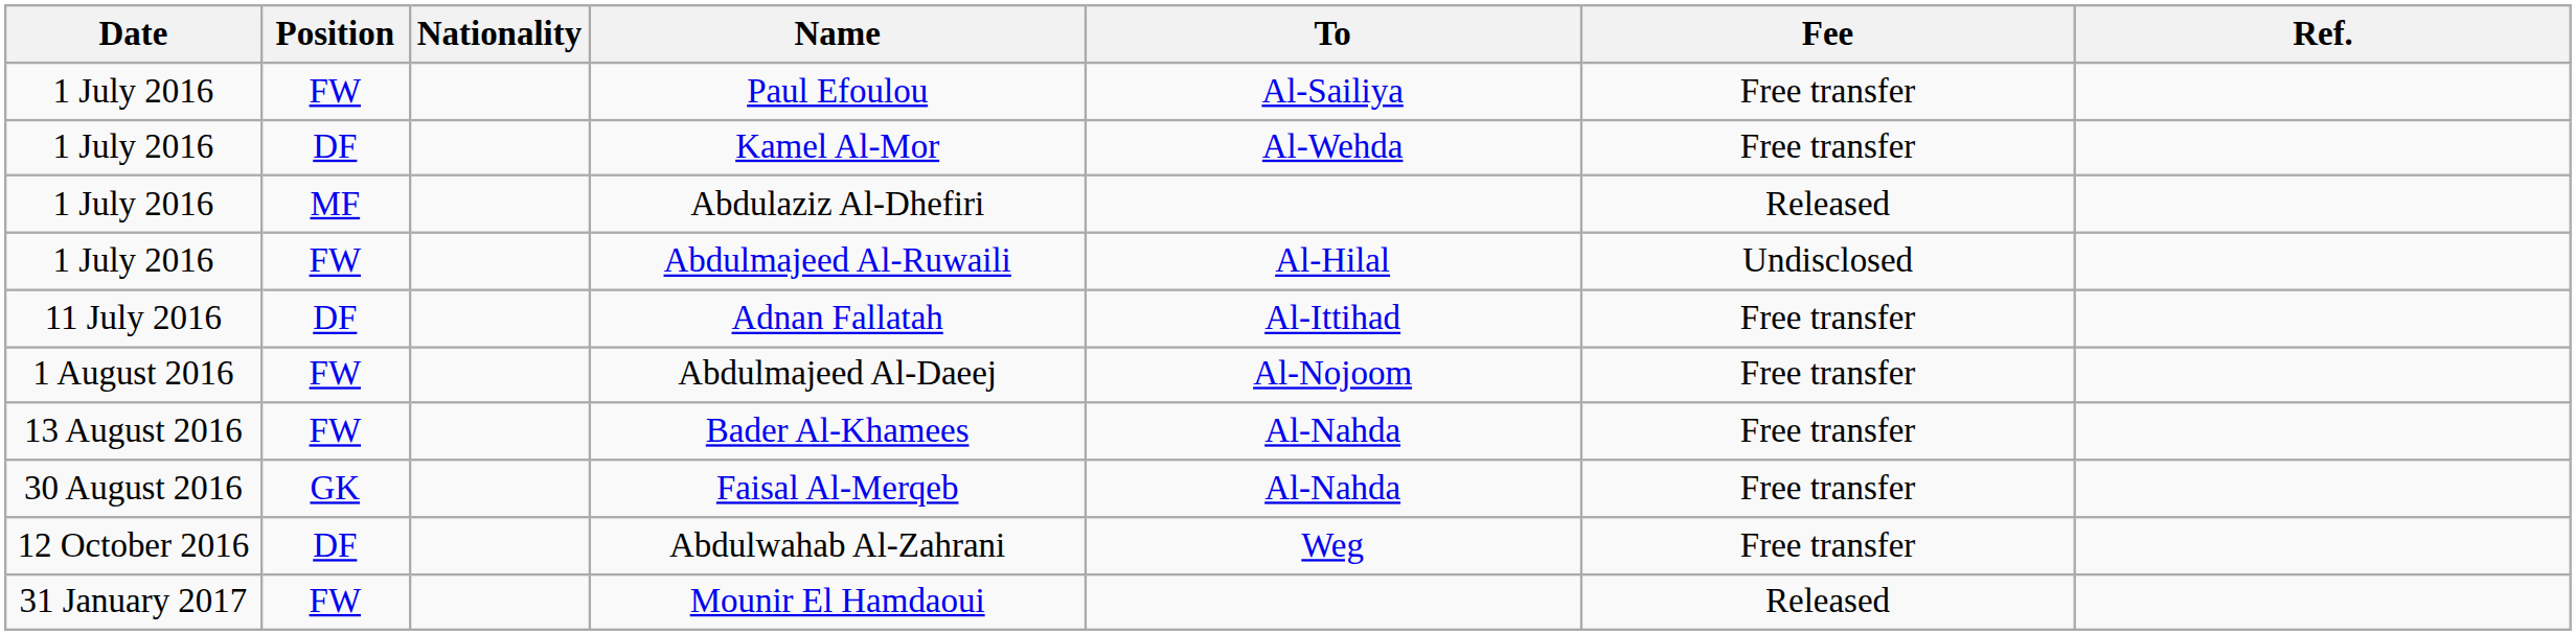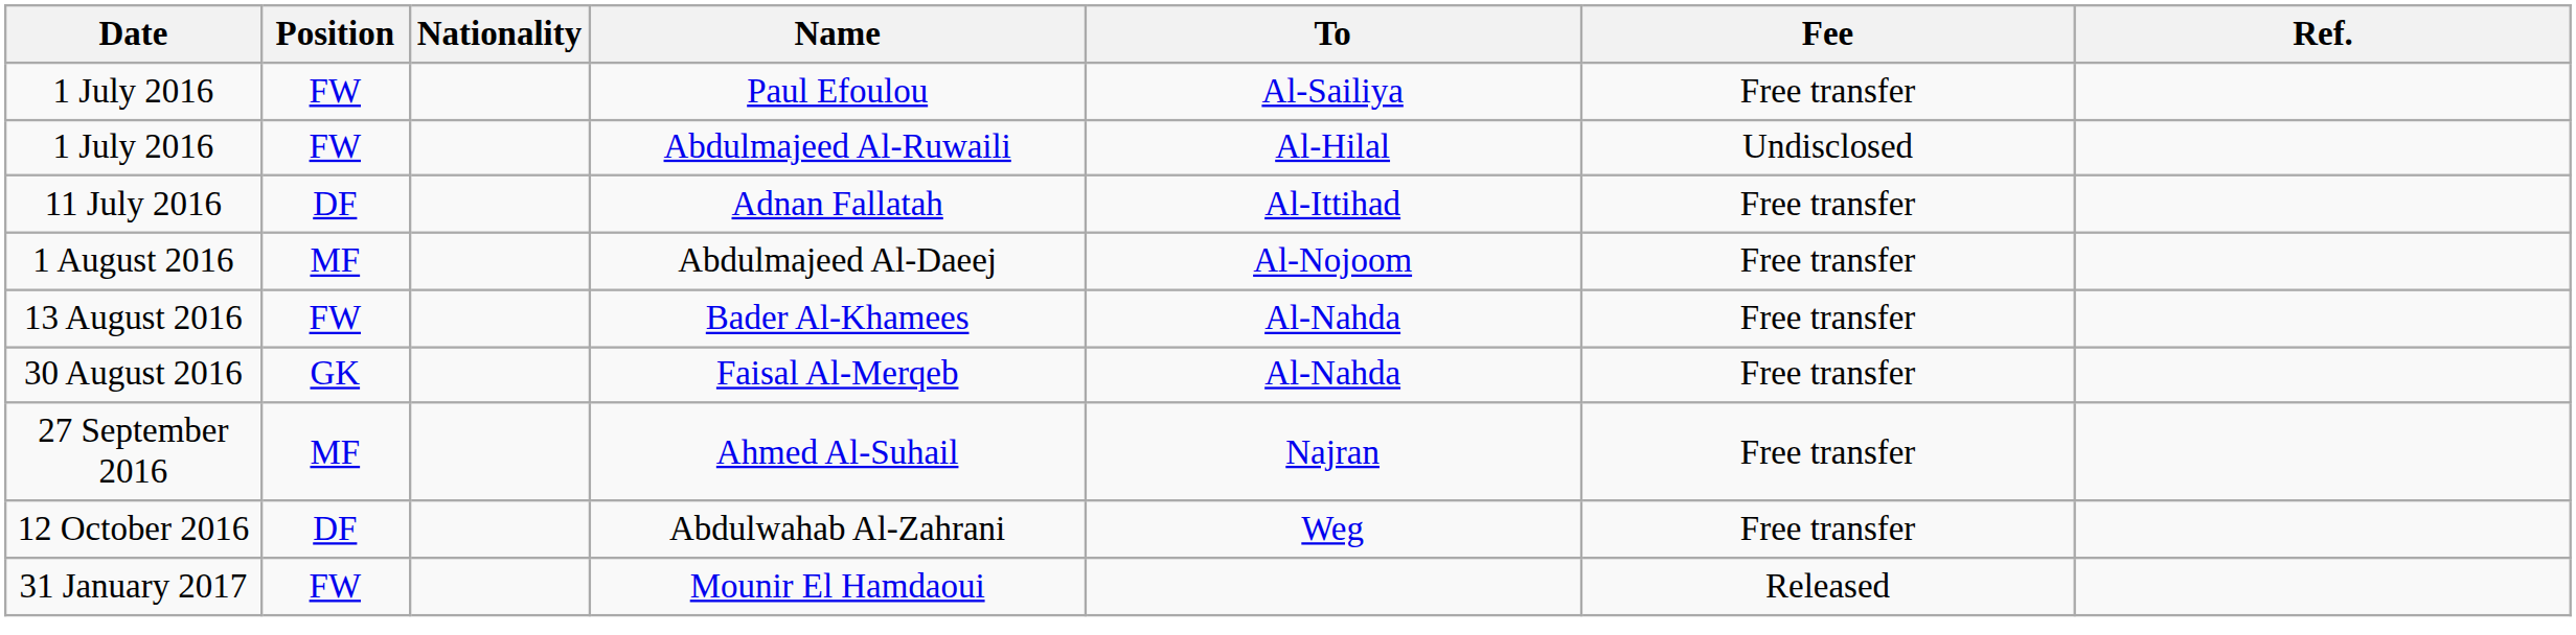- row: 1 July 2016 | DF | Kamel Al-Mor | Al-Wehda | Free transfer
- row: 1 July 2016 | MF | Abdulaziz Al-Dhefiri | Released
Abdulmajeed Al-Daeej | Position: FW -> MF
+ row: 27 September 2016 | MF | Ahmed Al-Suhail | Najran | Free transfer
